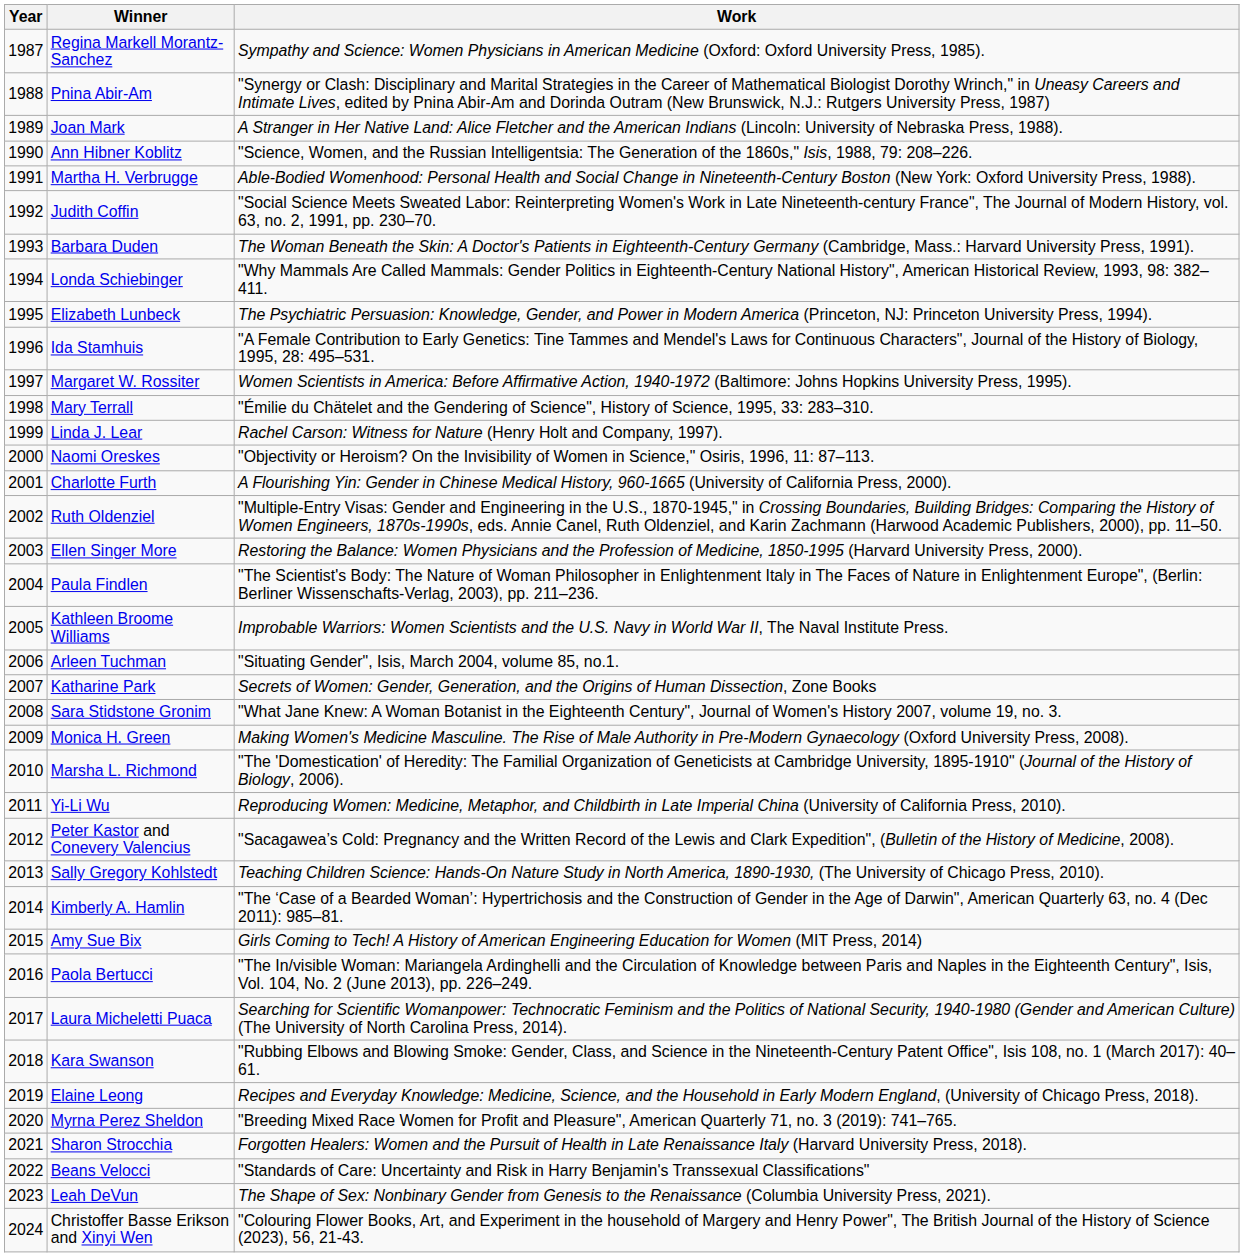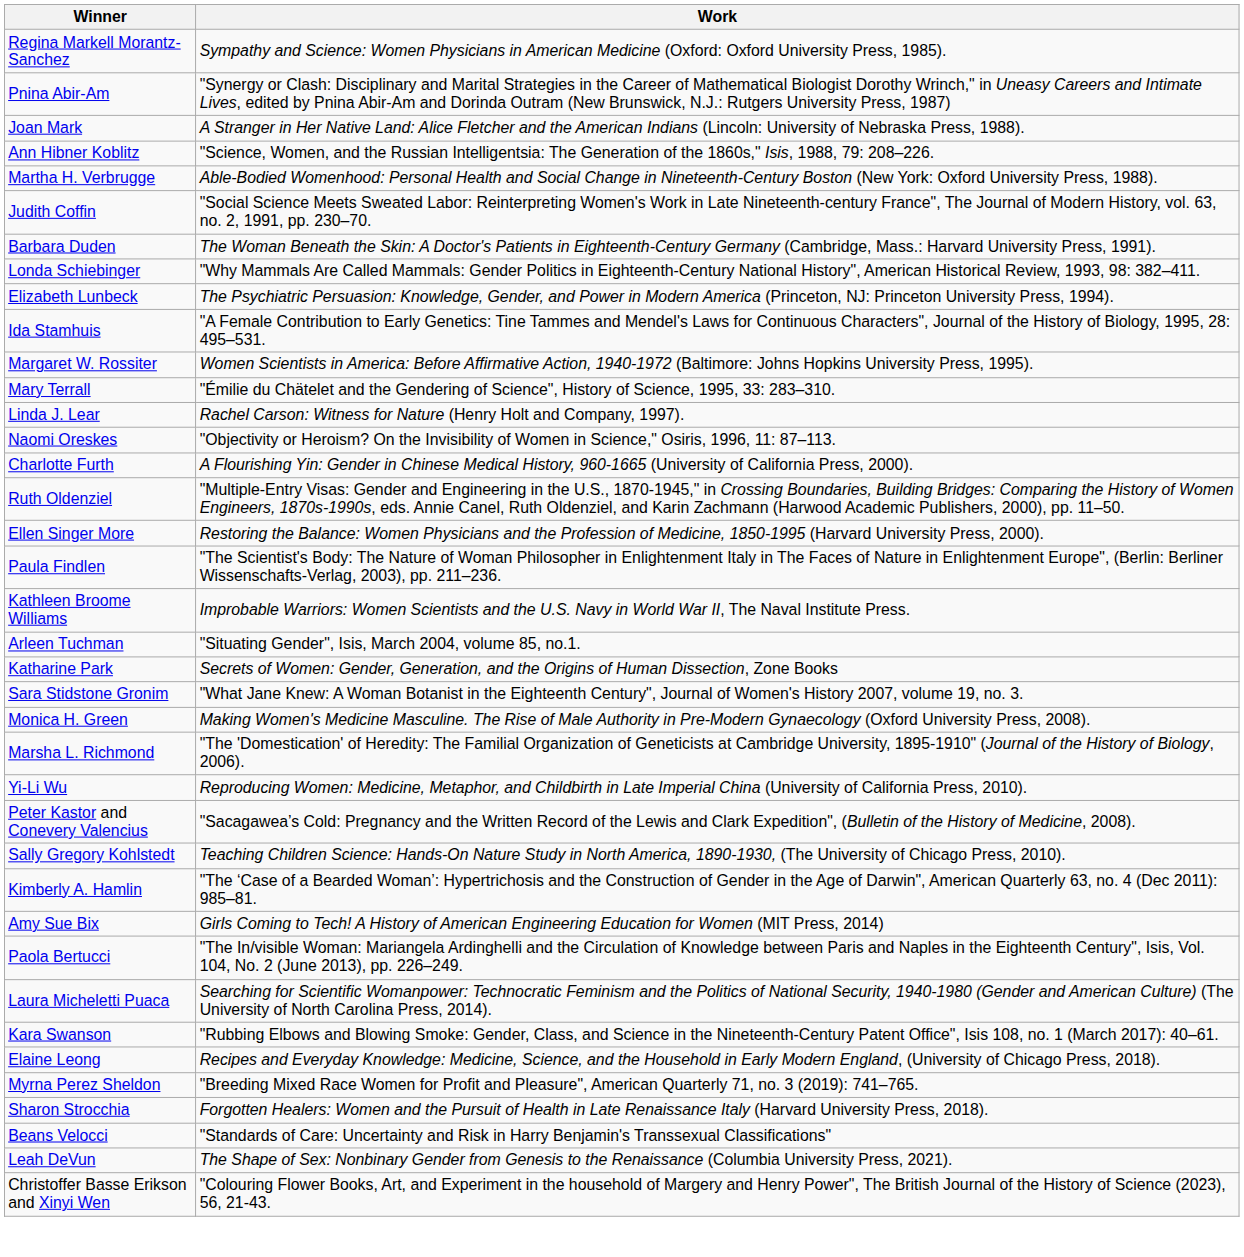- column: Year | 1987 | 1988 | 1989 | 1990 | 1991 | 1992 | 1993 | 1994 | 1995 | 1996 | 1997 | 1998 | 1999 | 2000 | 2001 | 2002 | 2003 | 2004 | 2005 | 2006 | 2007 | 2008 | 2009 | 2010 | 2011 | 2012 | 2013 | 2014 | 2015 | 2016 | 2017 | 2018 | 2019 | 2020 | 2021 | 2022 | 2023 | 2024
